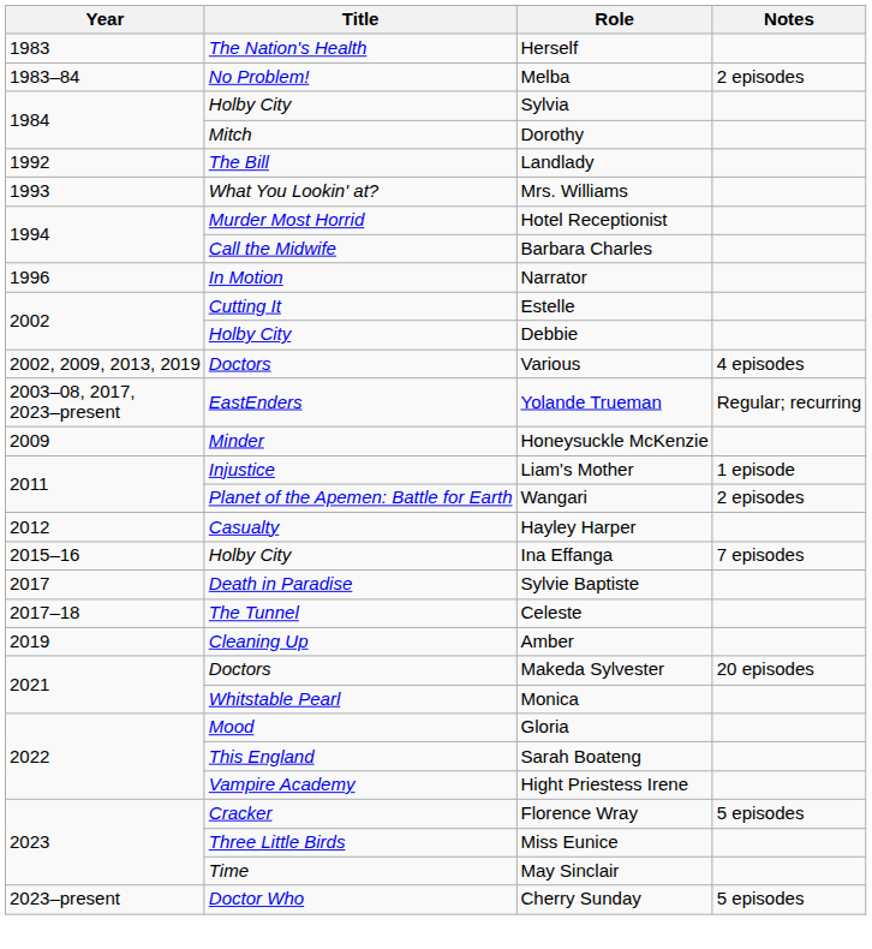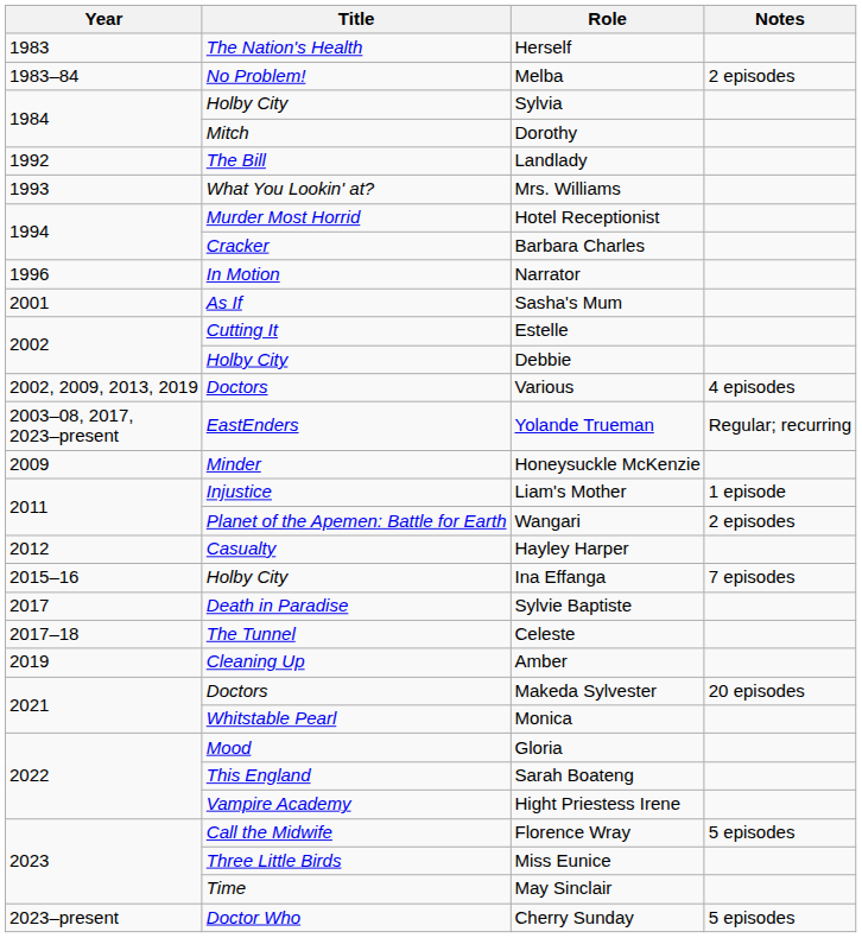Barbara Charles | Title: Call the Midwife -> Cracker
+ row: 2001 | As If | Sasha's Mum
Florence Wray | Title: Cracker -> Call the Midwife
